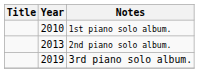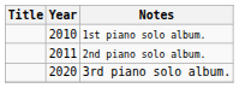2nd piano solo album. | Year: 2013 -> 2011
3rd piano solo album. | Year: 2019 -> 2020
